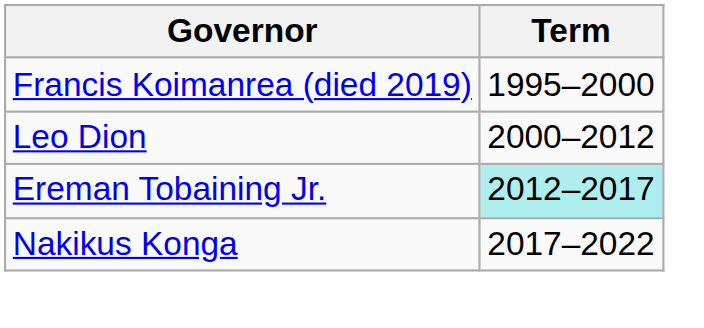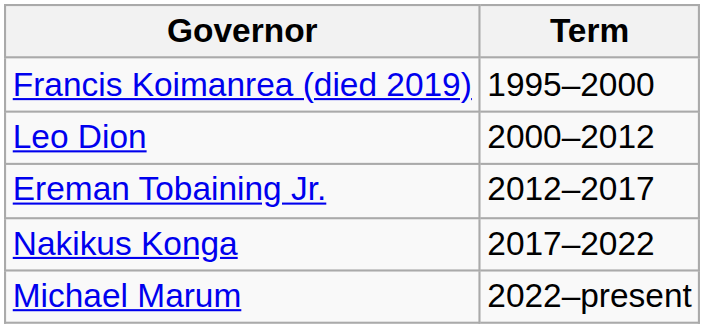Ereman Tobaining Jr. | Term: paleturquoise background -> no background
+ row: Michael Marum | 2022–present
